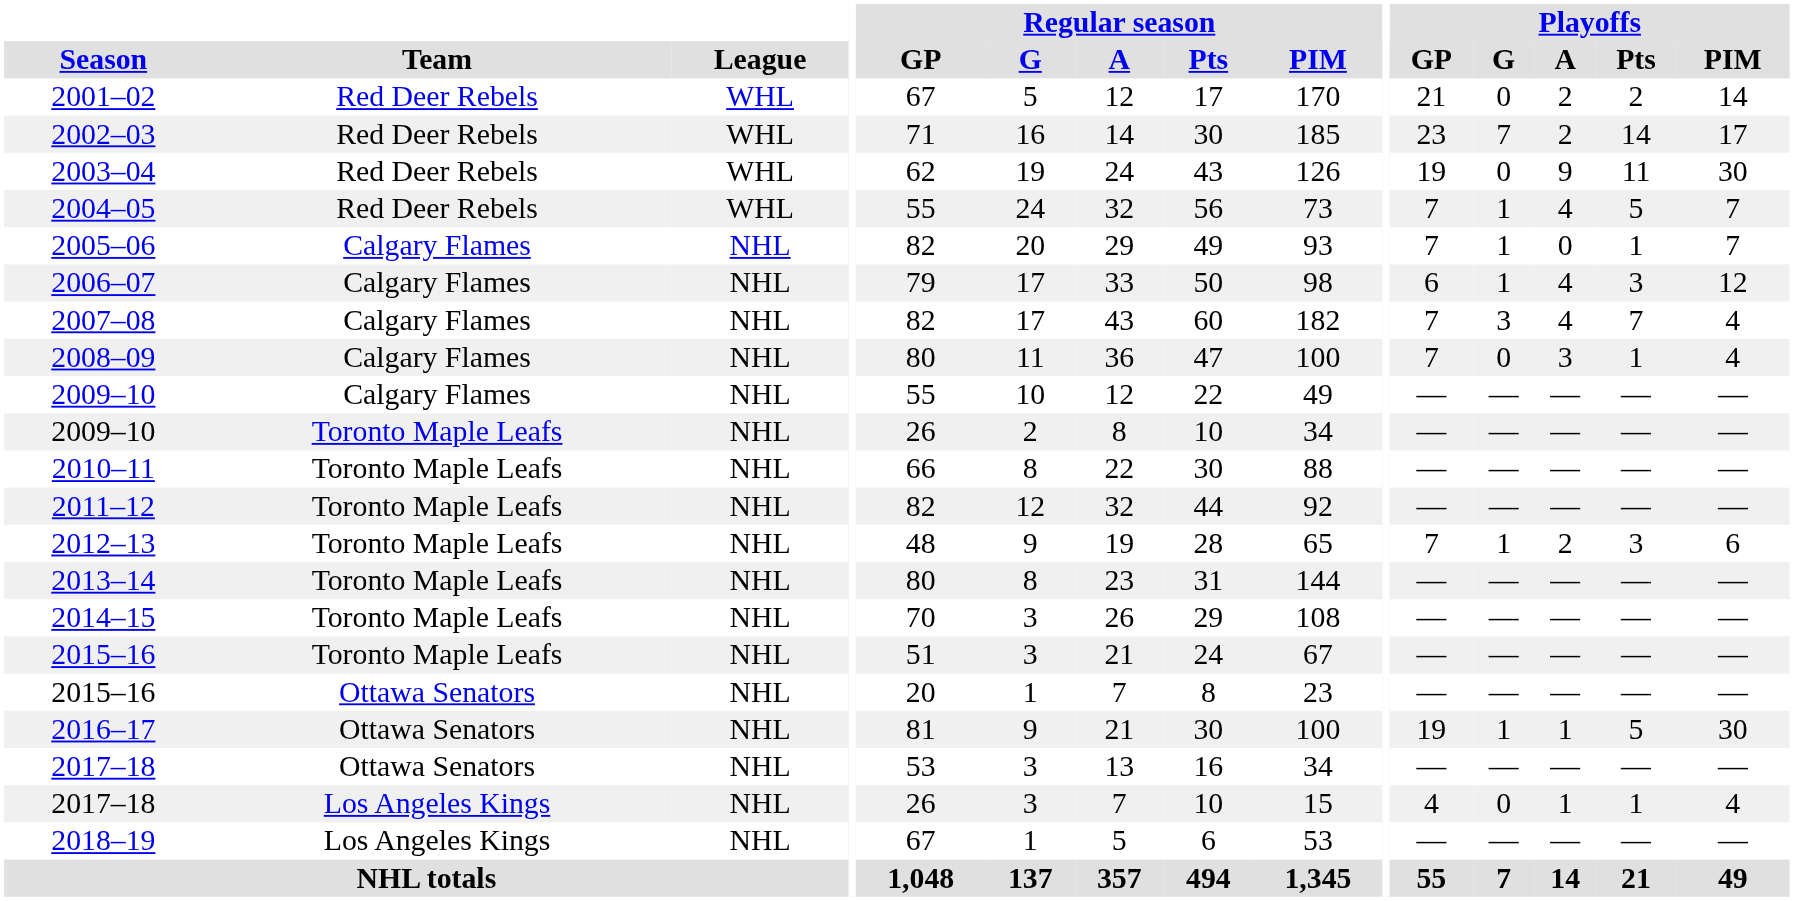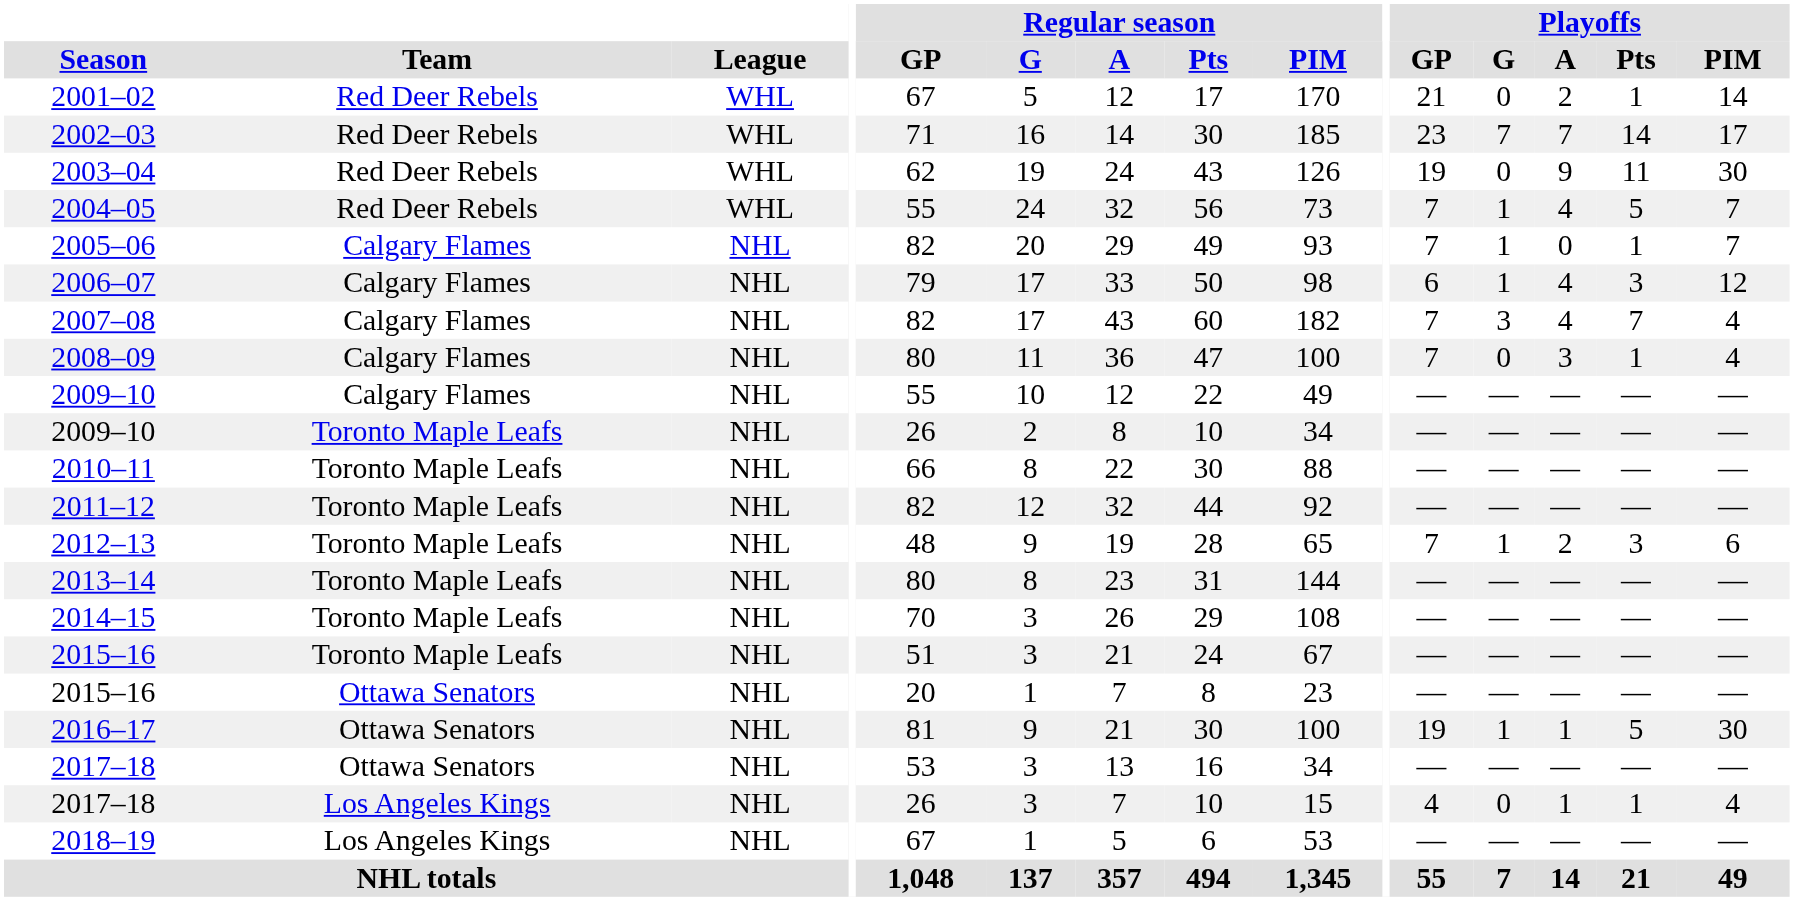2001–02 | Playoffs / Pts: 2 -> 1
2002–03 | Playoffs / A: 2 -> 7
